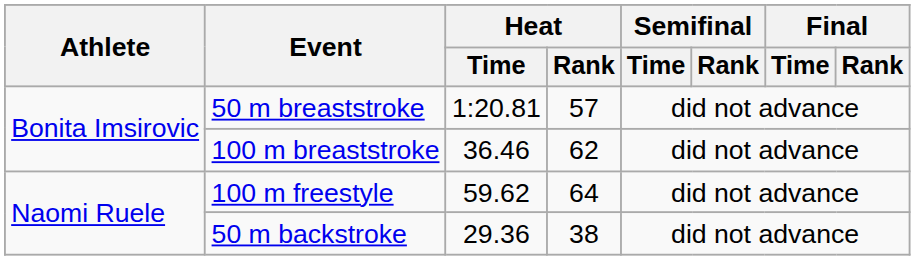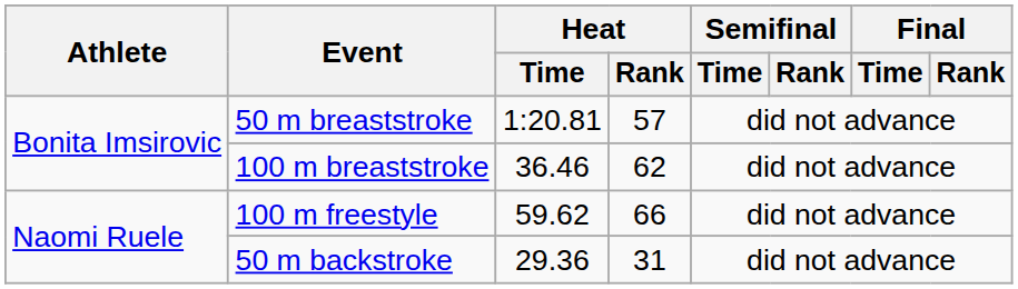100 m freestyle | Heat / Rank: 64 -> 66
50 m backstroke | Heat / Rank: 38 -> 31
